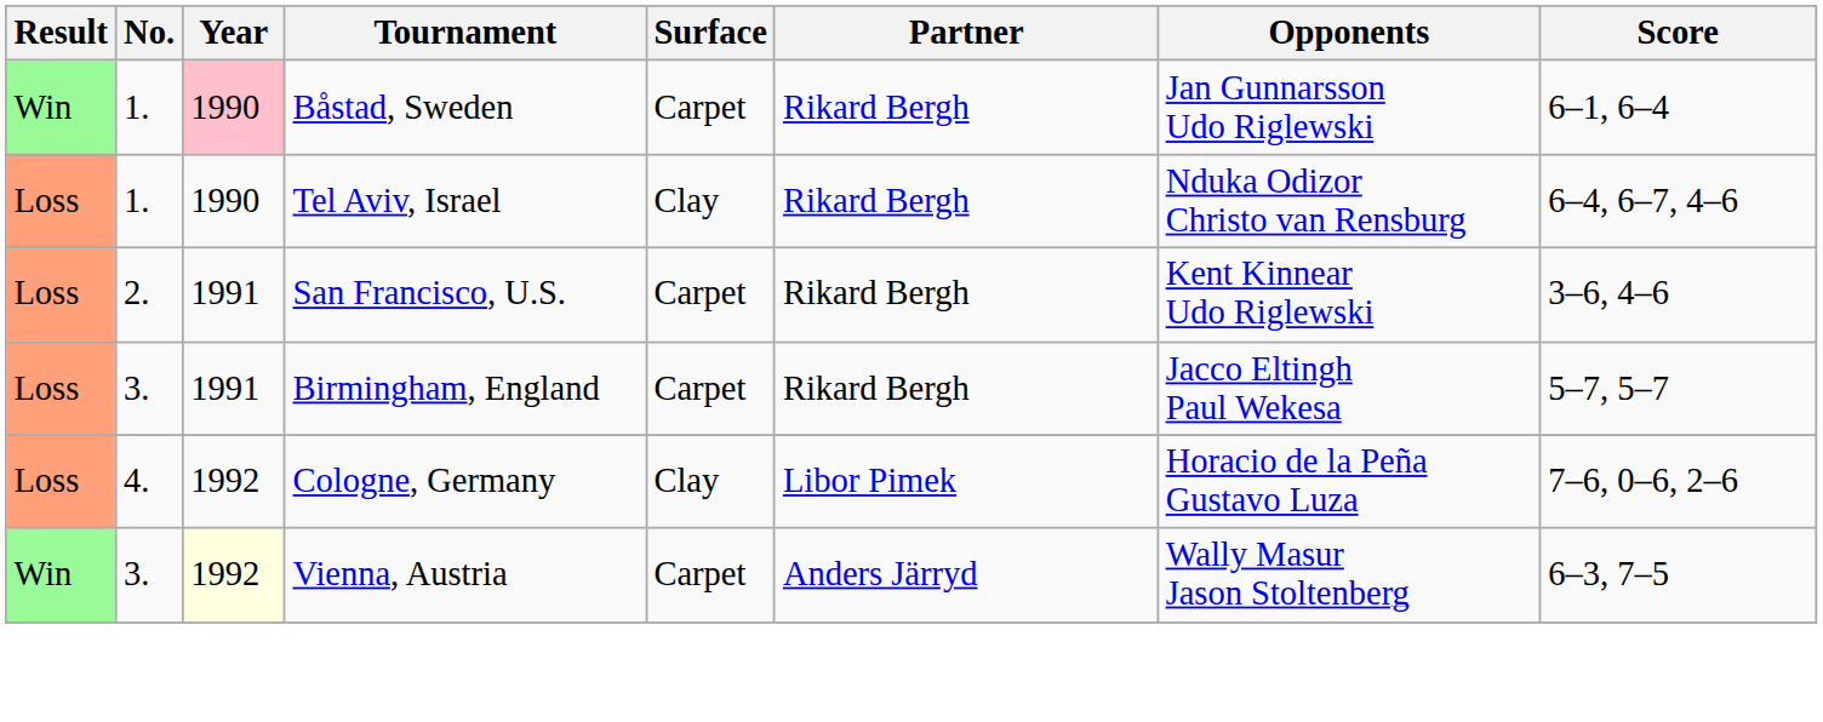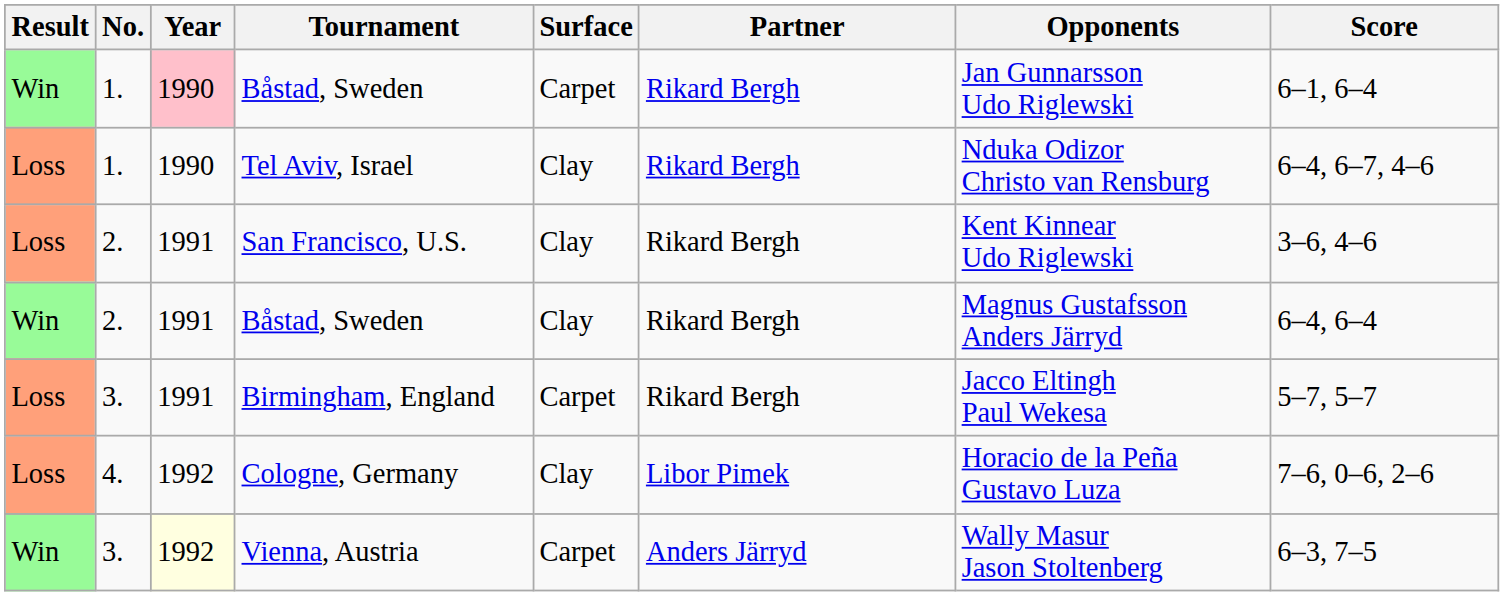San Francisco, U.S. | Surface: Carpet -> Clay
+ row: Win | 2. | 1991 | Båstad, Sweden | Clay | Rikard Bergh | Magnus Gustafsson Anders Järryd | 6–4, 6–4
